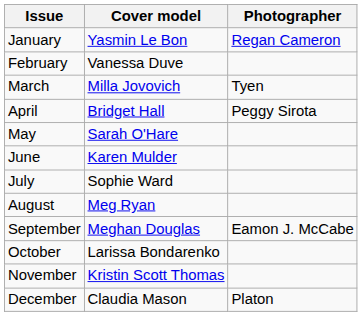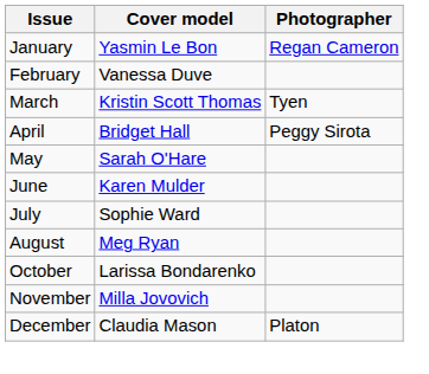March | Cover model: Milla Jovovich -> Kristin Scott Thomas
- row: September | Meghan Douglas | Eamon J. McCabe
November | Cover model: Kristin Scott Thomas -> Milla Jovovich
